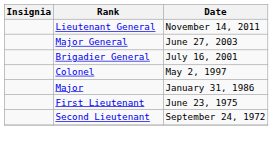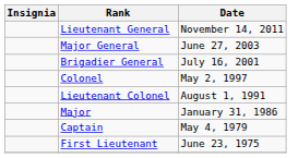+ row: Lieutenant Colonel | August 1, 1991
+ row: Captain | May 4, 1979
- row: Second Lieutenant | September 24, 1972
